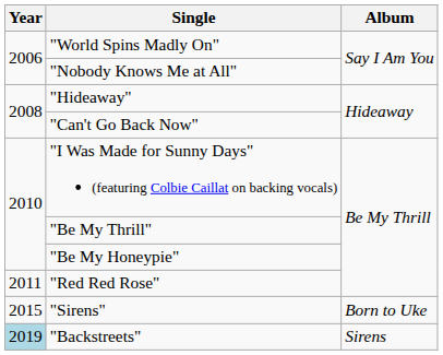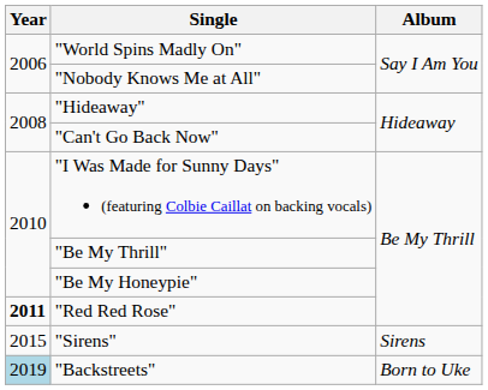"Red Red Rose" | Year: normal -> bold
"Sirens" | Album: Born to Uke -> Sirens
"Backstreets" | Album: Sirens -> Born to Uke
